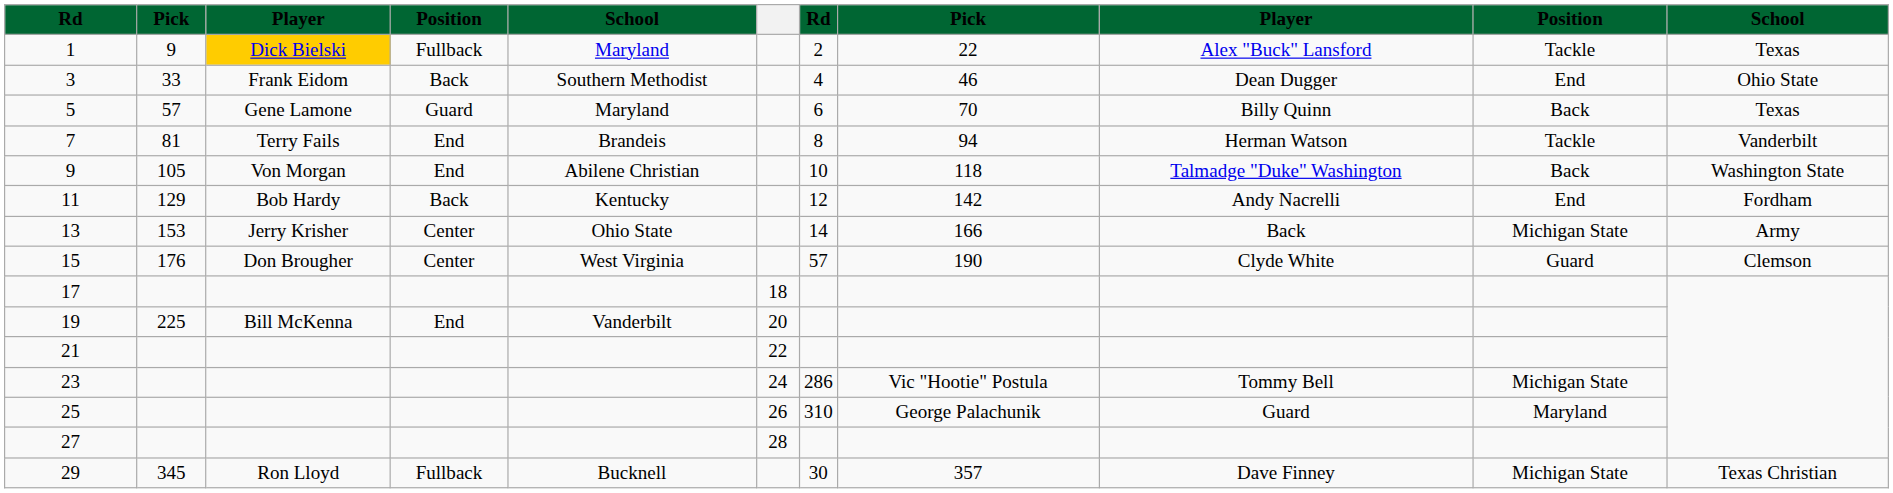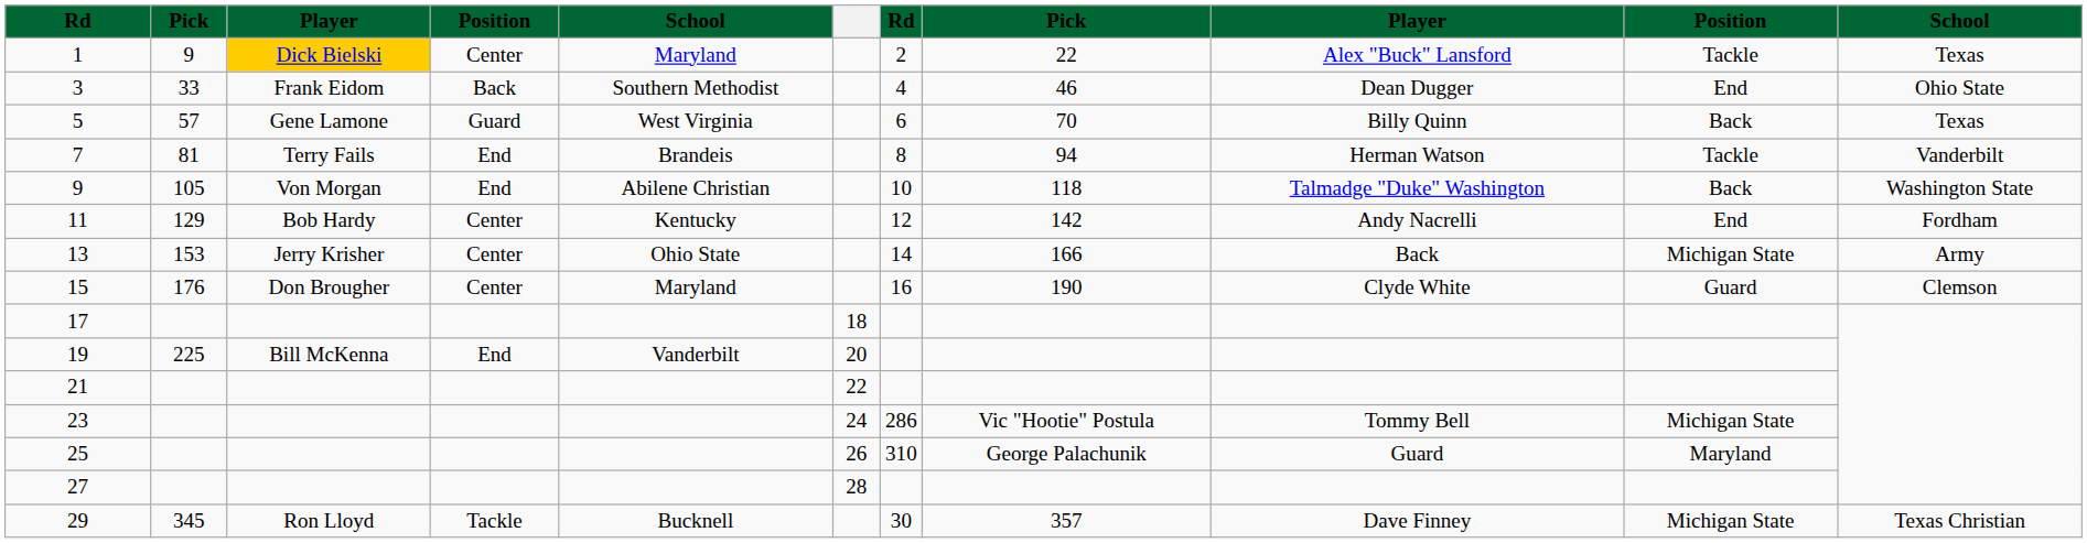1 | column 4: Fullback -> Center
5 | column 5: Maryland -> West Virginia
11 | column 4: Back -> Center
15 | column 5: West Virginia -> Maryland
15 | column 7: 57 -> 16
29 | column 4: Fullback -> Tackle
